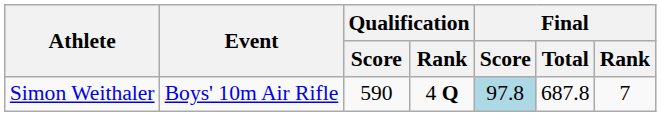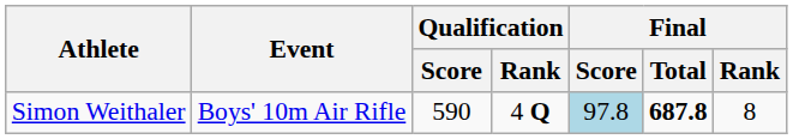Simon Weithaler | Final / Total: normal -> bold
Simon Weithaler | Final / Rank: 7 -> 8
